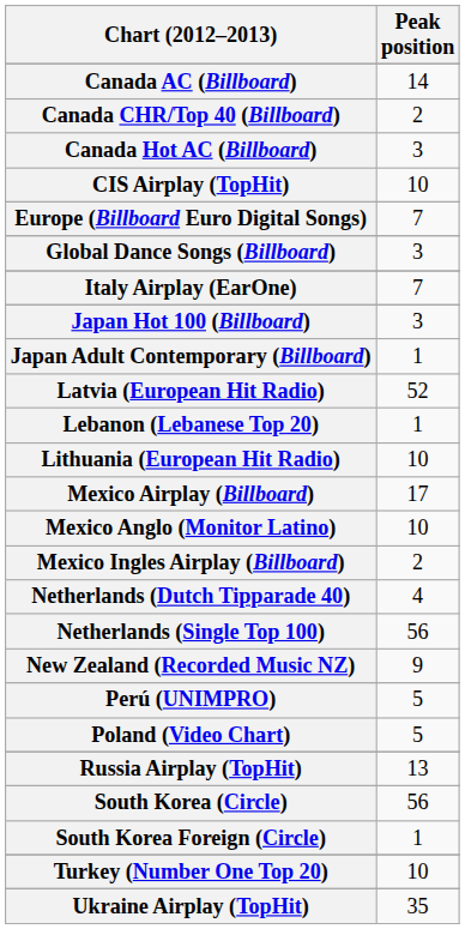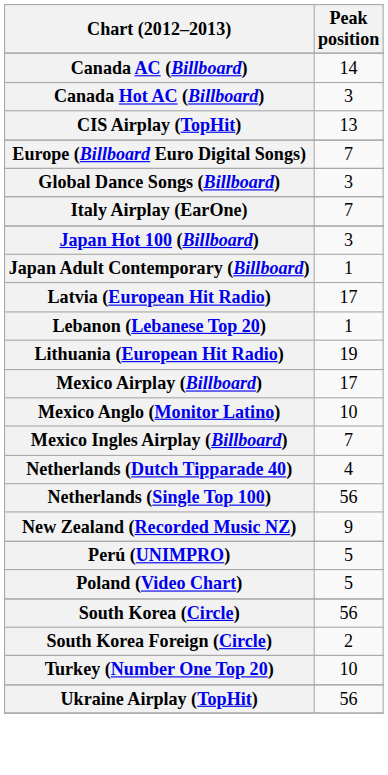- row: Canada CHR/Top 40 (Billboard) | 2
CIS Airplay (TopHit) | Peak position: 10 -> 13
Latvia (European Hit Radio) | Peak position: 52 -> 17
Lithuania (European Hit Radio) | Peak position: 10 -> 19
Mexico Ingles Airplay (Billboard) | Peak position: 2 -> 7
- row: Russia Airplay (TopHit) | 13
South Korea Foreign (Circle) | Peak position: 1 -> 2
Ukraine Airplay (TopHit) | Peak position: 35 -> 56
